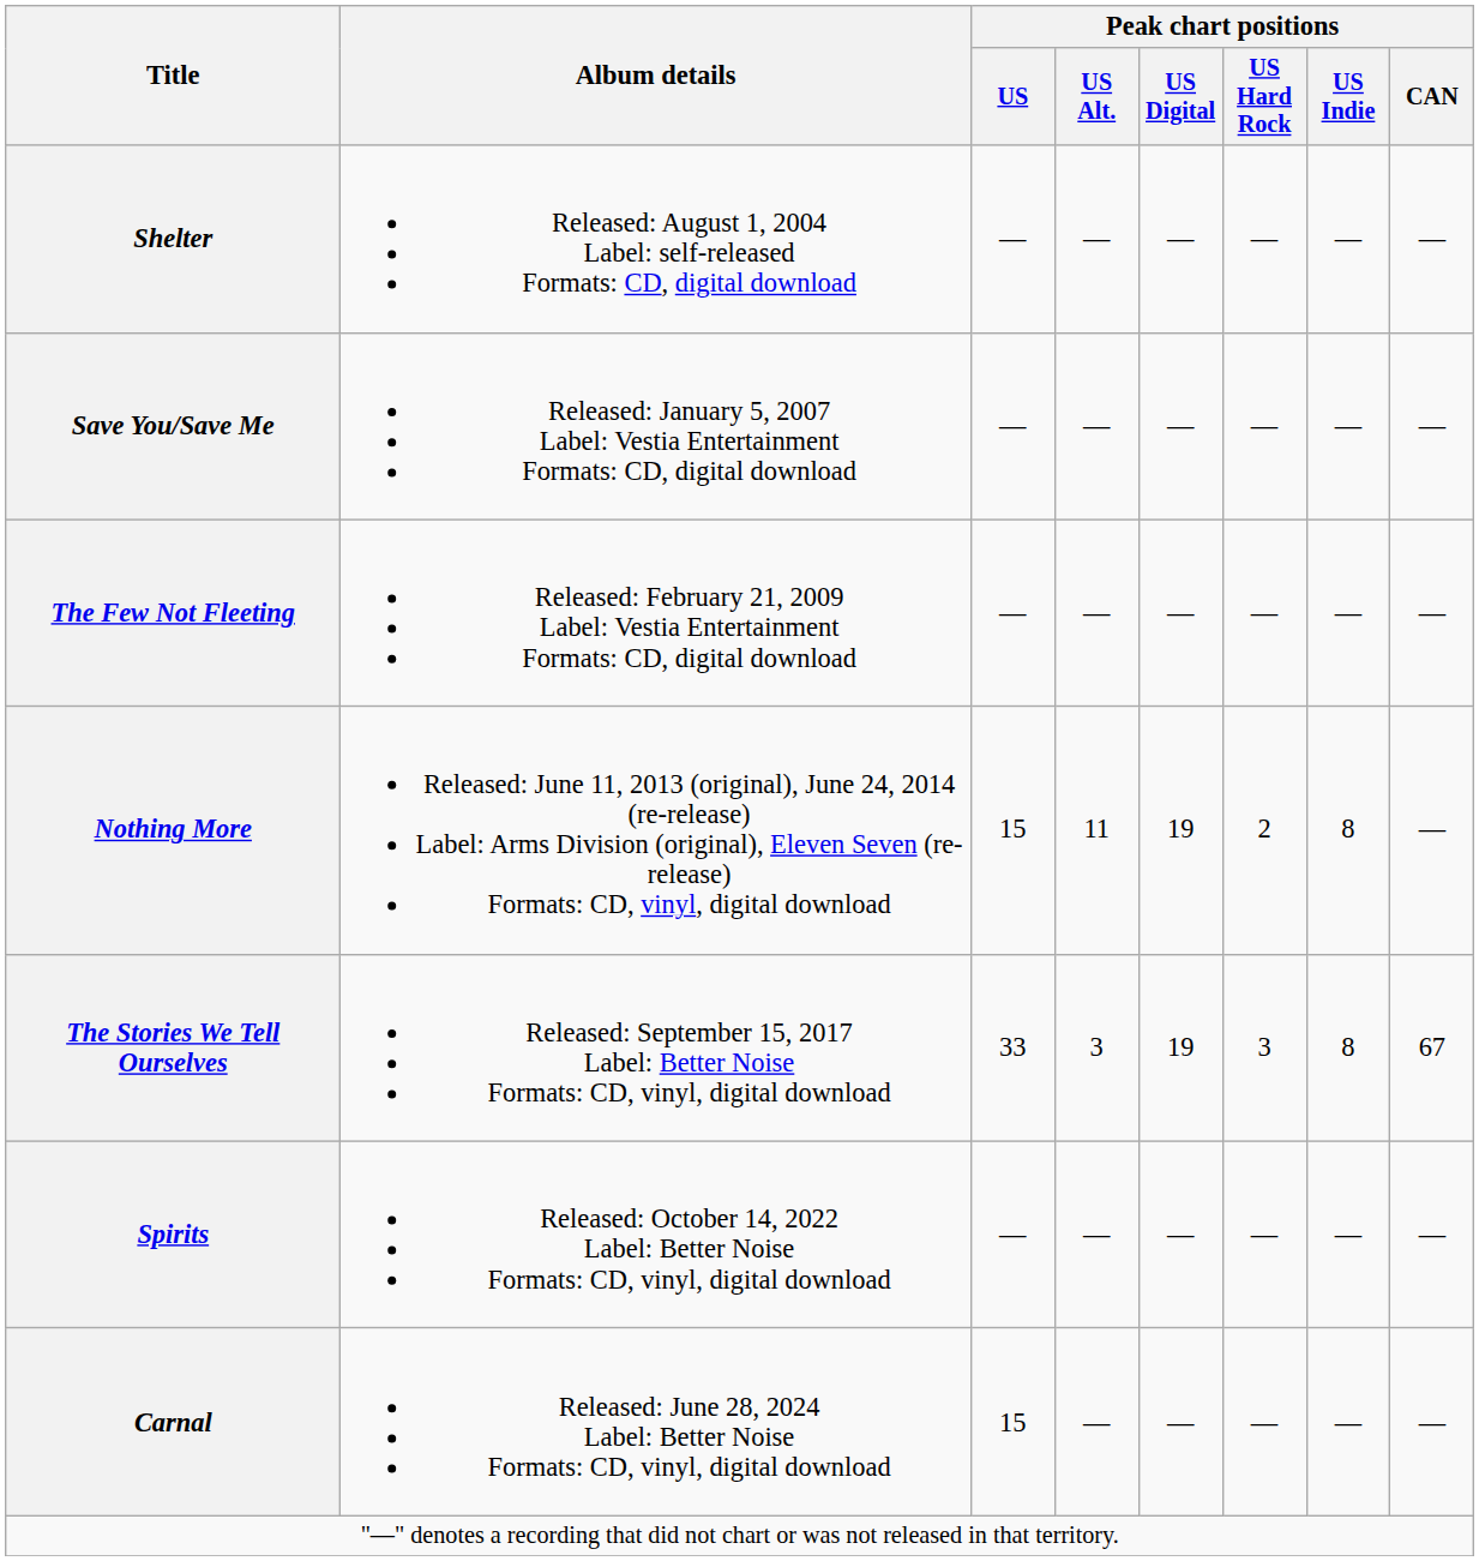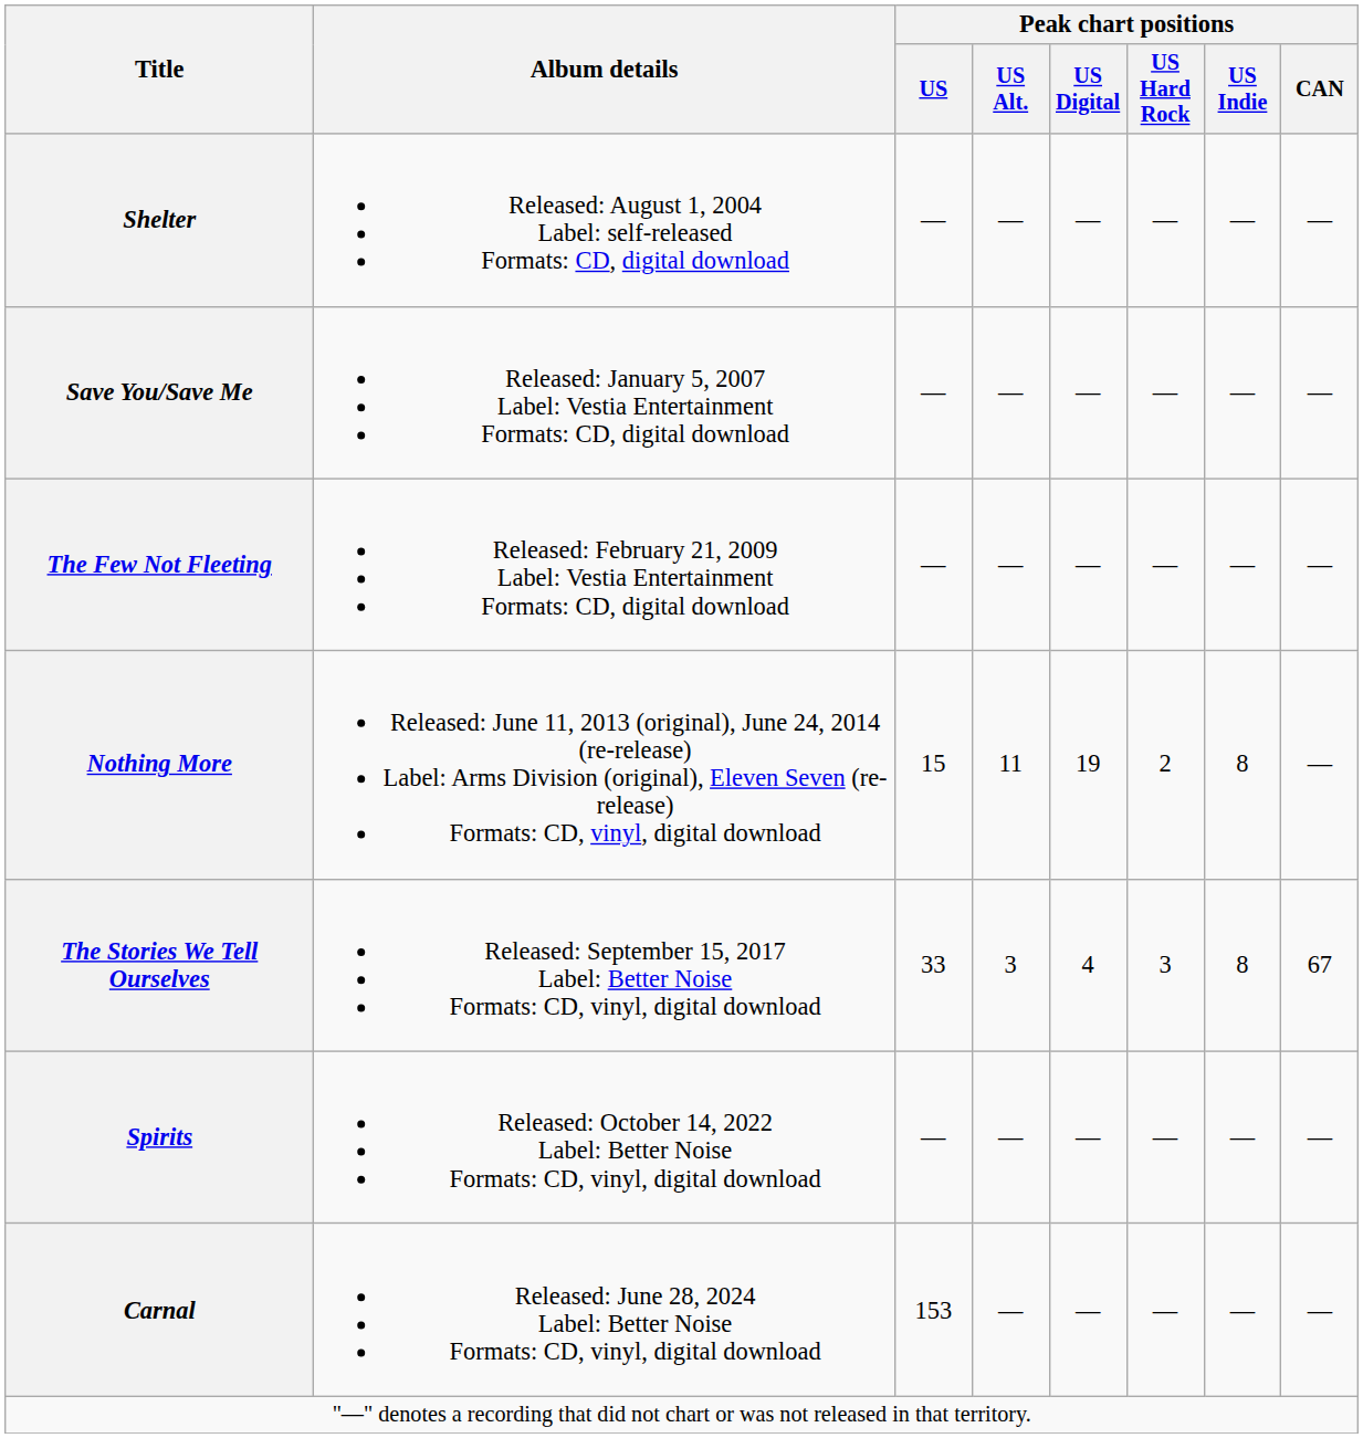The Stories We Tell Ourselves | Peak chart positions / US Digital: 19 -> 4
Carnal | Peak chart positions / US: 15 -> 153
